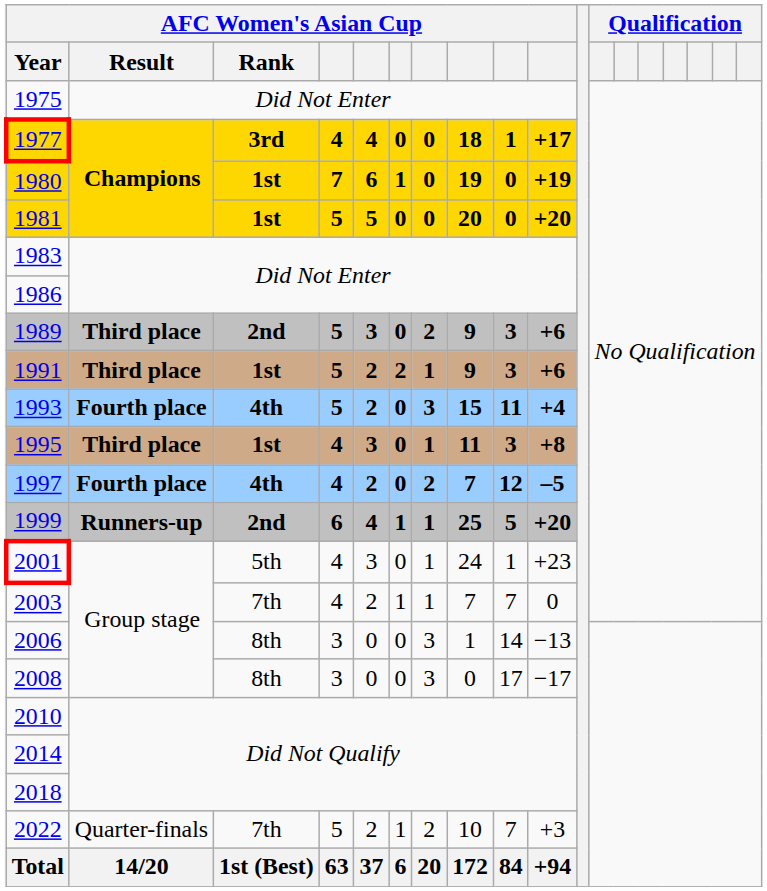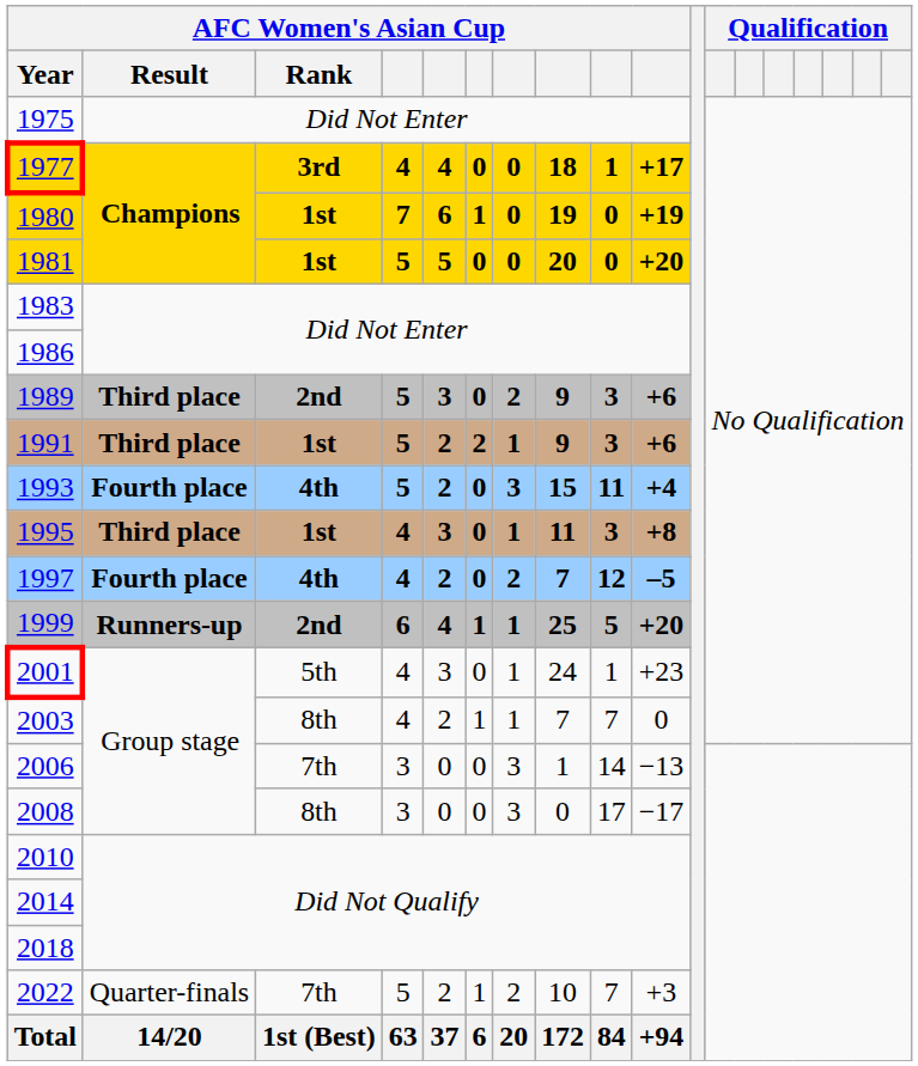2003 | AFC Women's Asian Cup / Rank: 7th -> 8th
2006 | AFC Women's Asian Cup / Rank: 8th -> 7th
